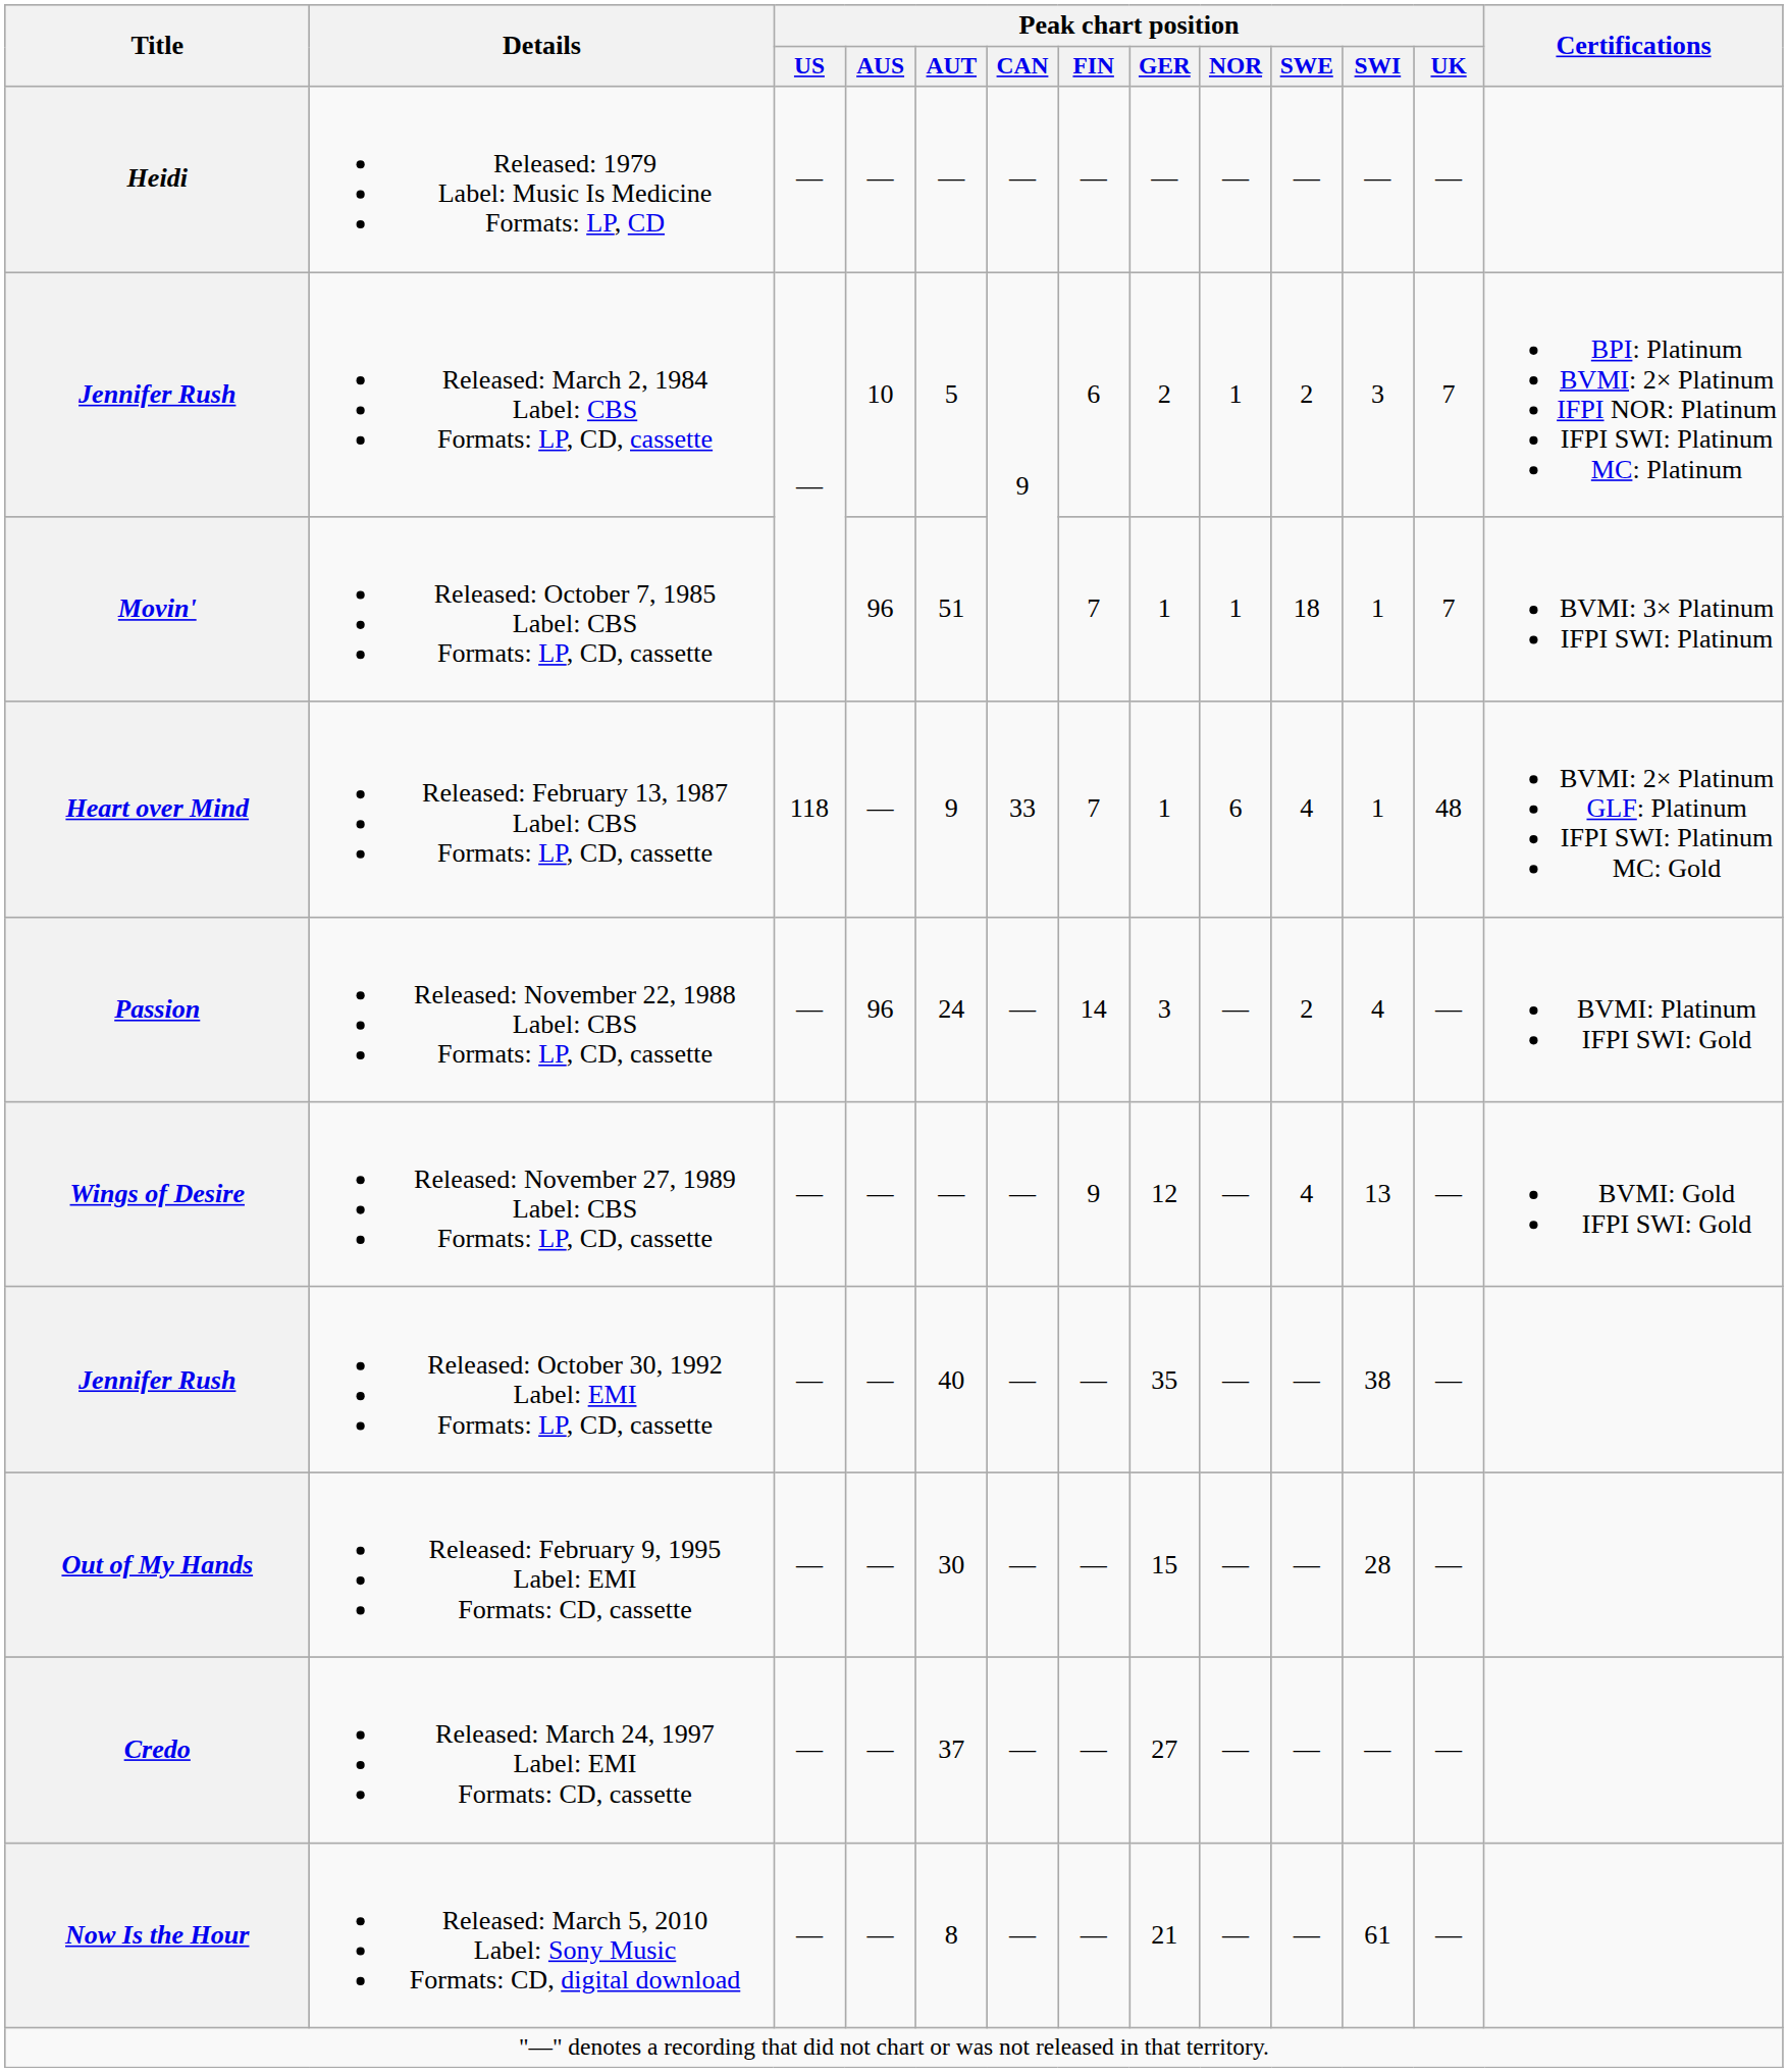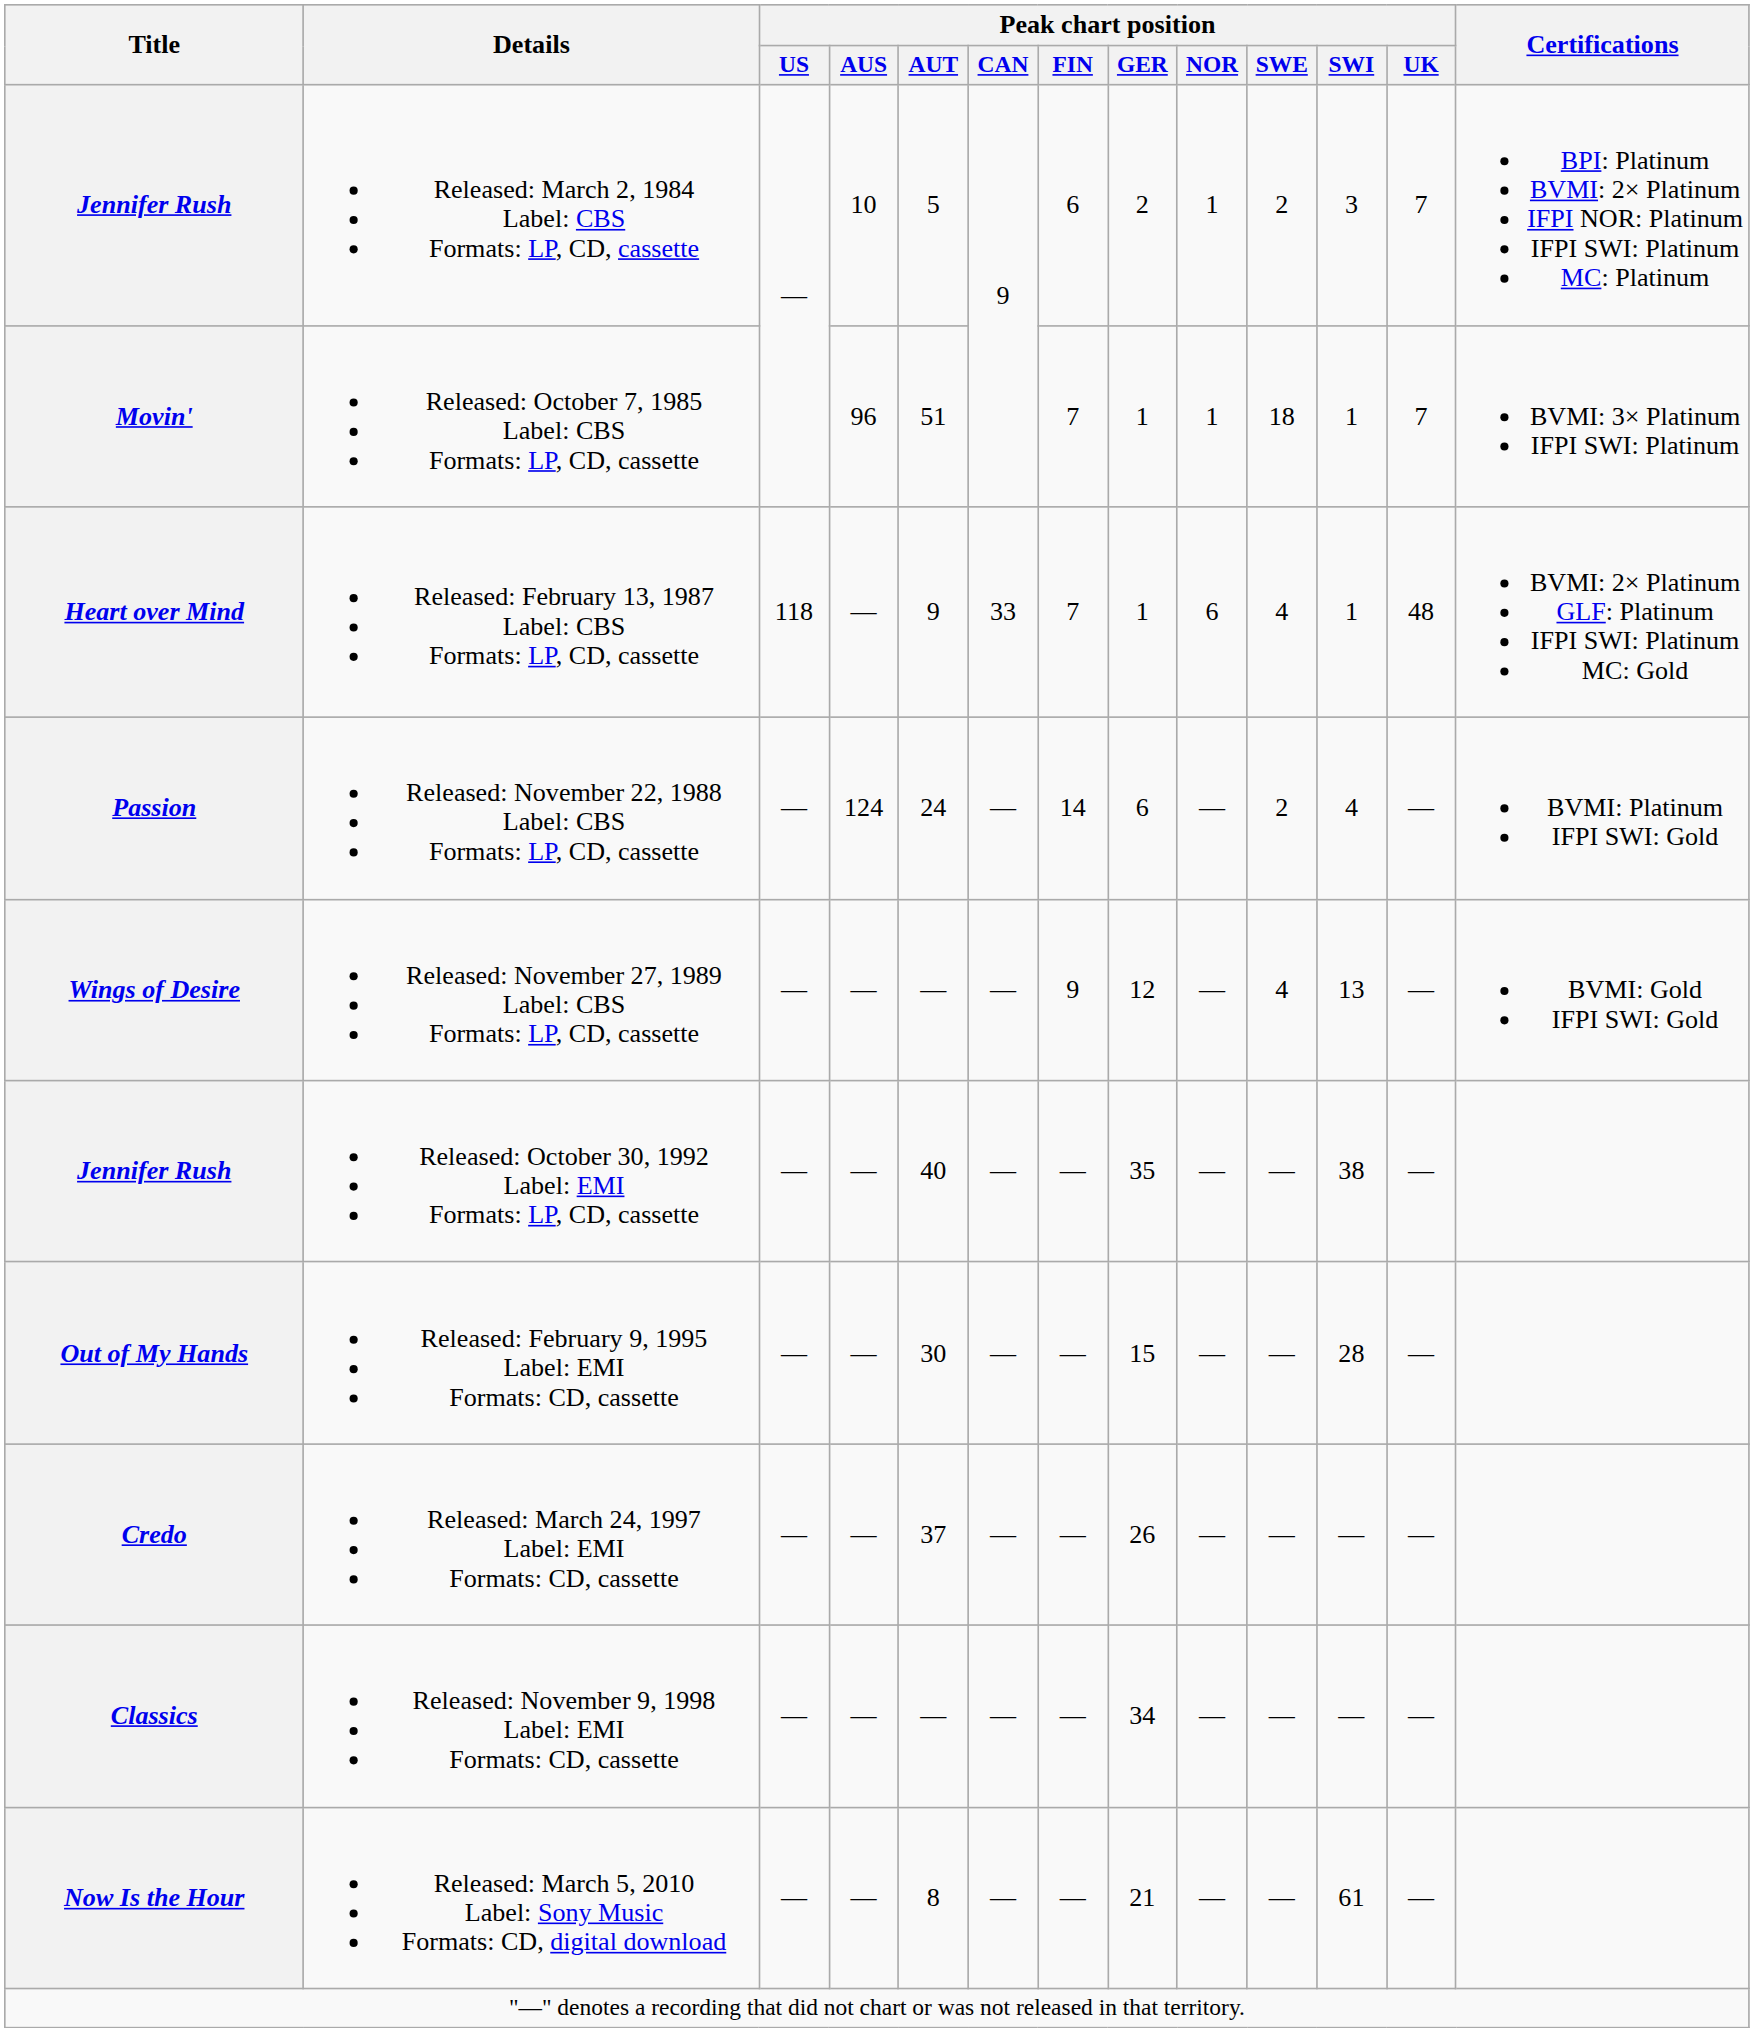- row: Heidi | Released: 1979 Label: Music Is Medicine Formats: LP, CD | — | — | — | — | — | — | — | — | — | —
Passion | Peak chart position / AUS: 96 -> 124
Passion | Peak chart position / GER: 3 -> 6
Credo | Peak chart position / GER: 27 -> 26
+ row: Classics | Released: November 9, 1998 Label: EMI Formats: CD, cassette | — | — | — | — | — | 34 | — | — | — | —
